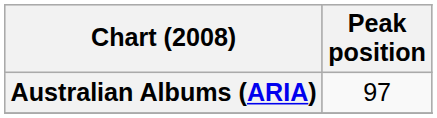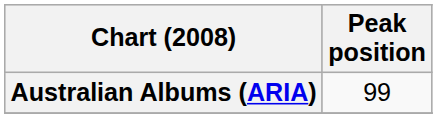Australian Albums (ARIA) | Peak position: 97 -> 99
